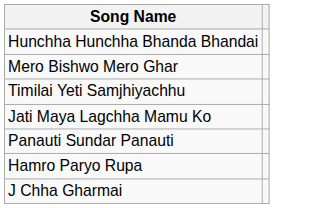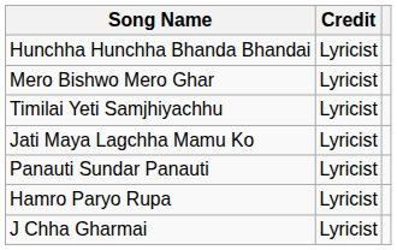+ column: Credit | Lyricist | Lyricist | Lyricist | Lyricist | Lyricist | Lyricist | Lyricist
